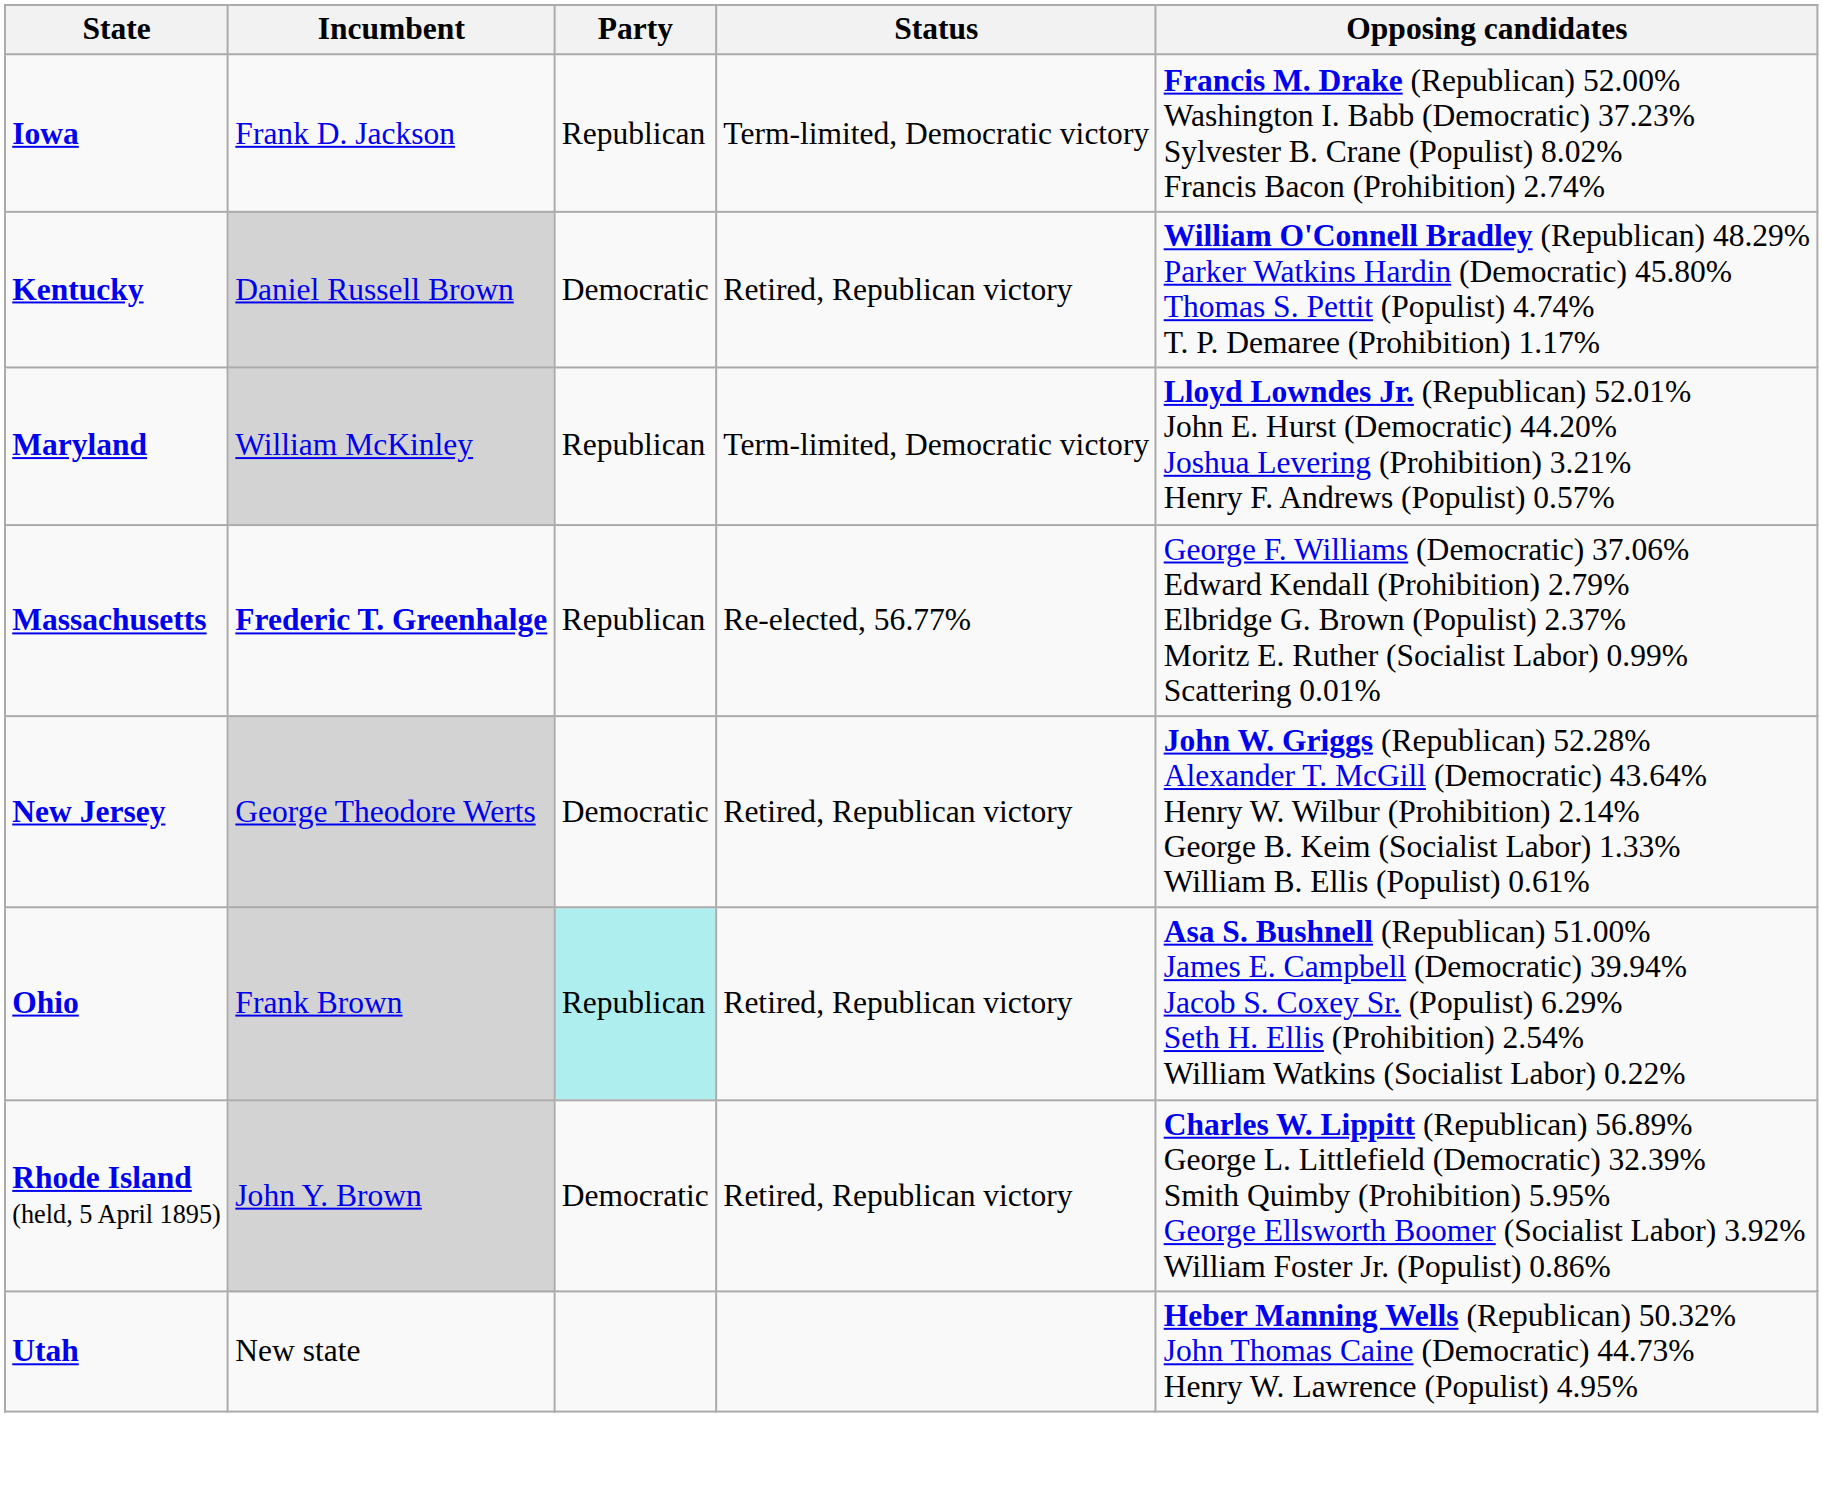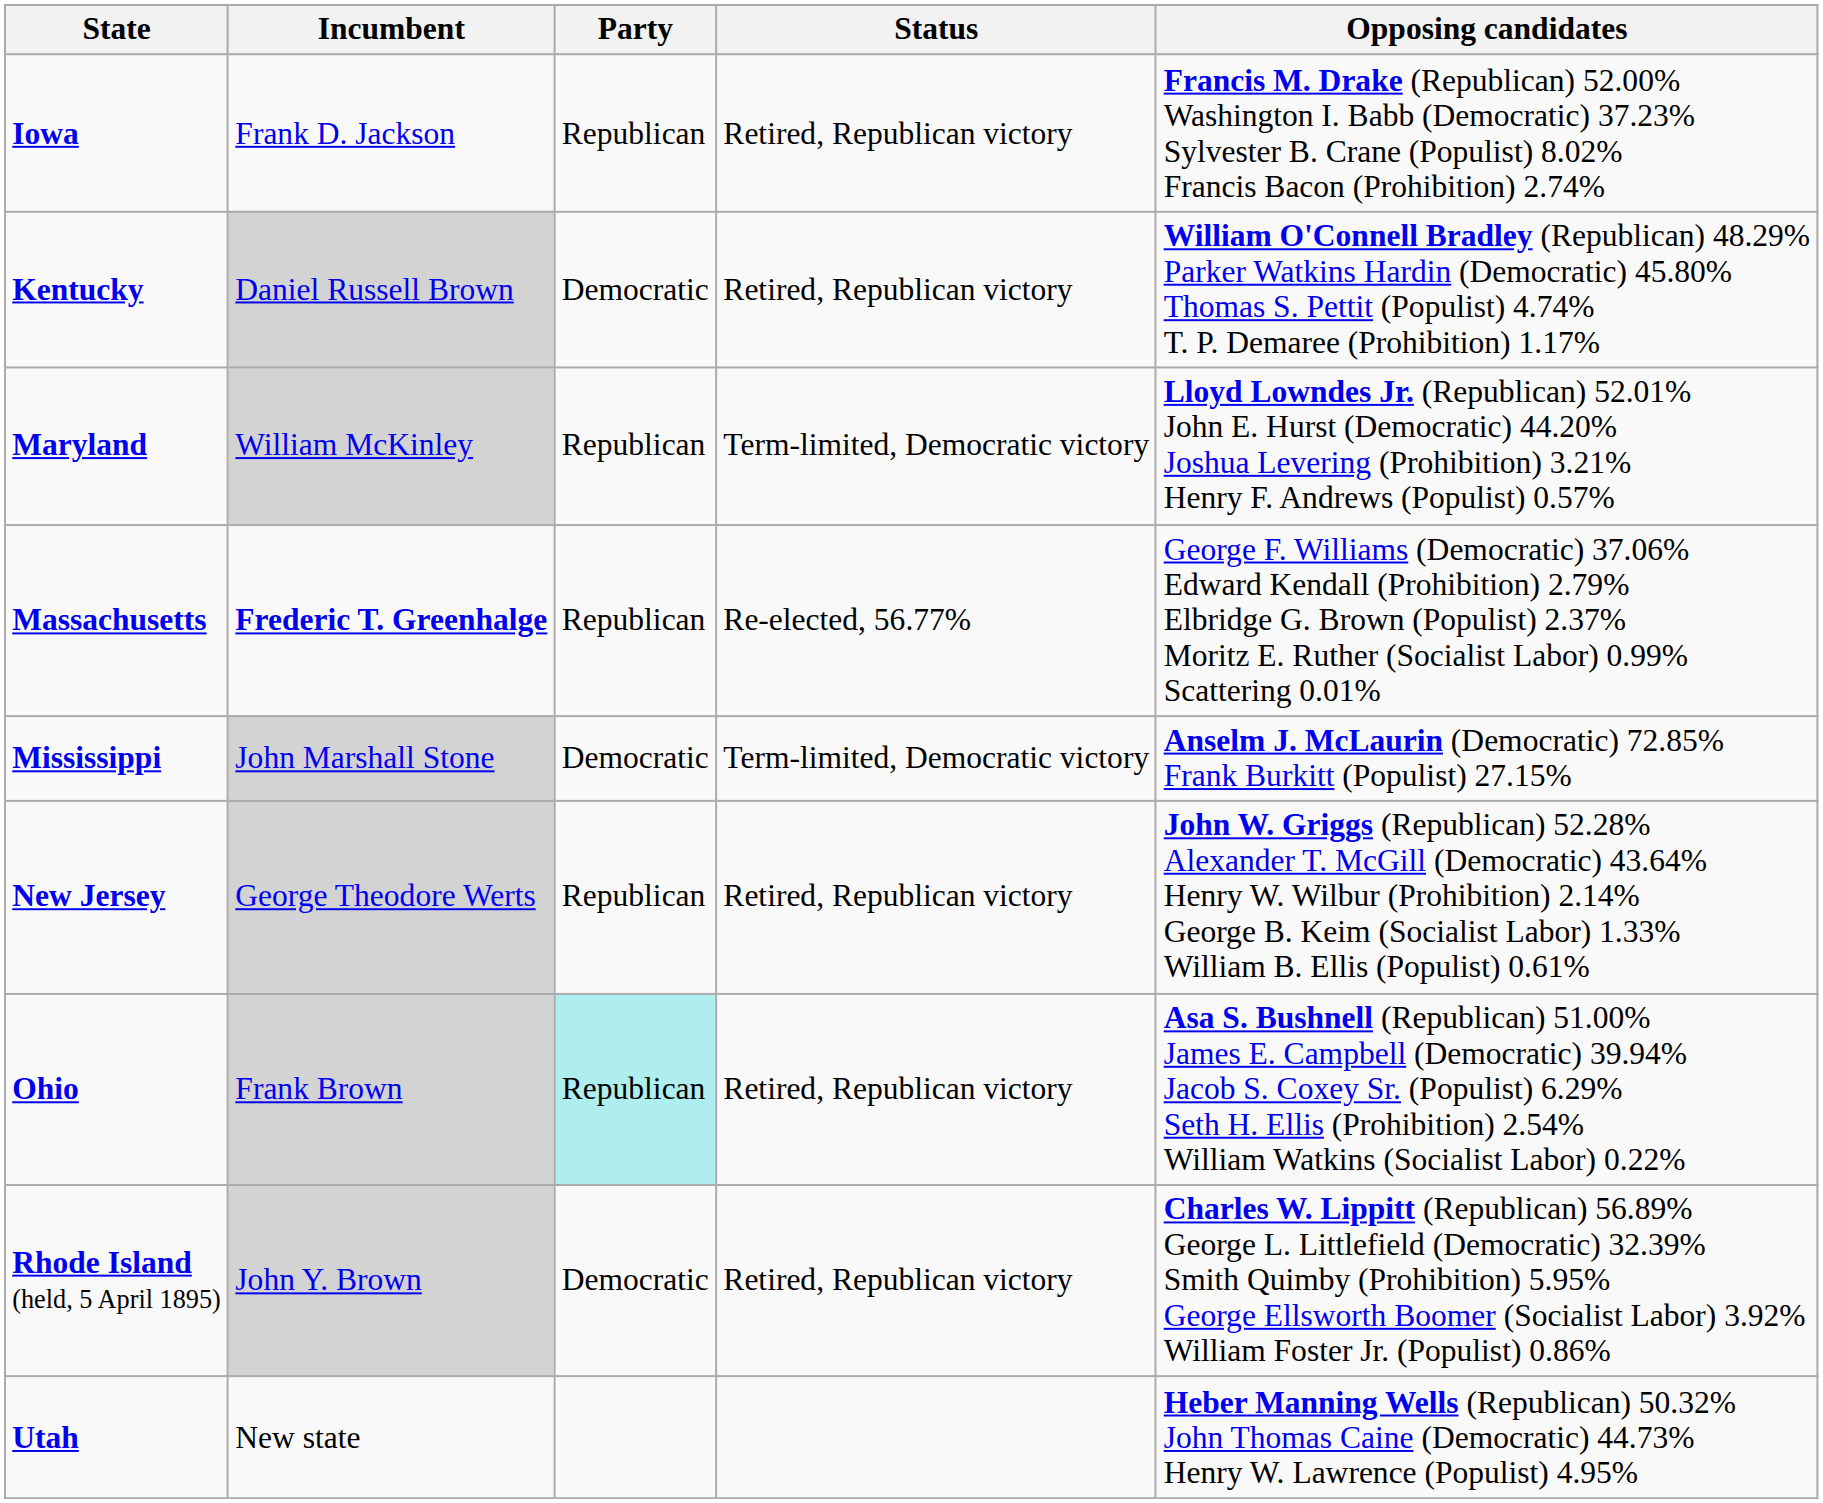Iowa | Status: Term-limited, Democratic victory -> Retired, Republican victory
+ row: Mississippi | John Marshall Stone | Democratic | Term-limited, Democratic victory | Anselm J. McLaurin (Democratic) 72.85% Frank Burkitt (Populist) 27.15%
New Jersey | Party: Democratic -> Republican
